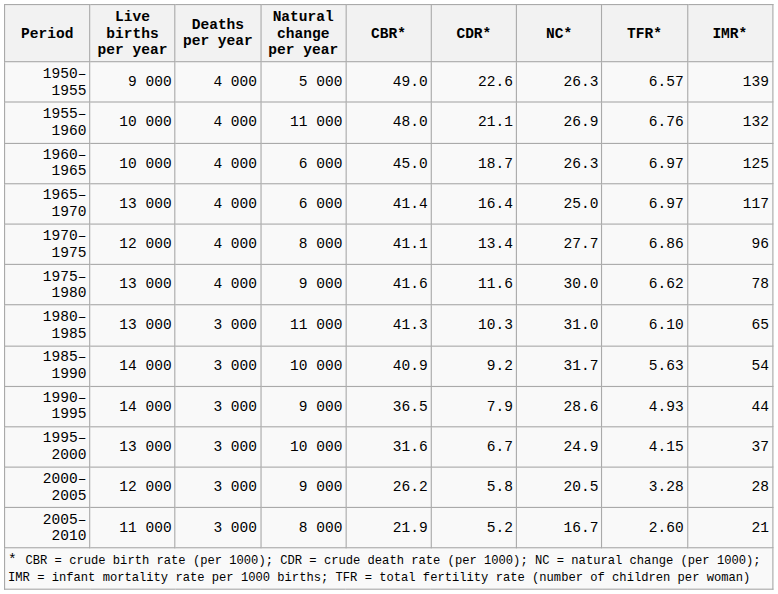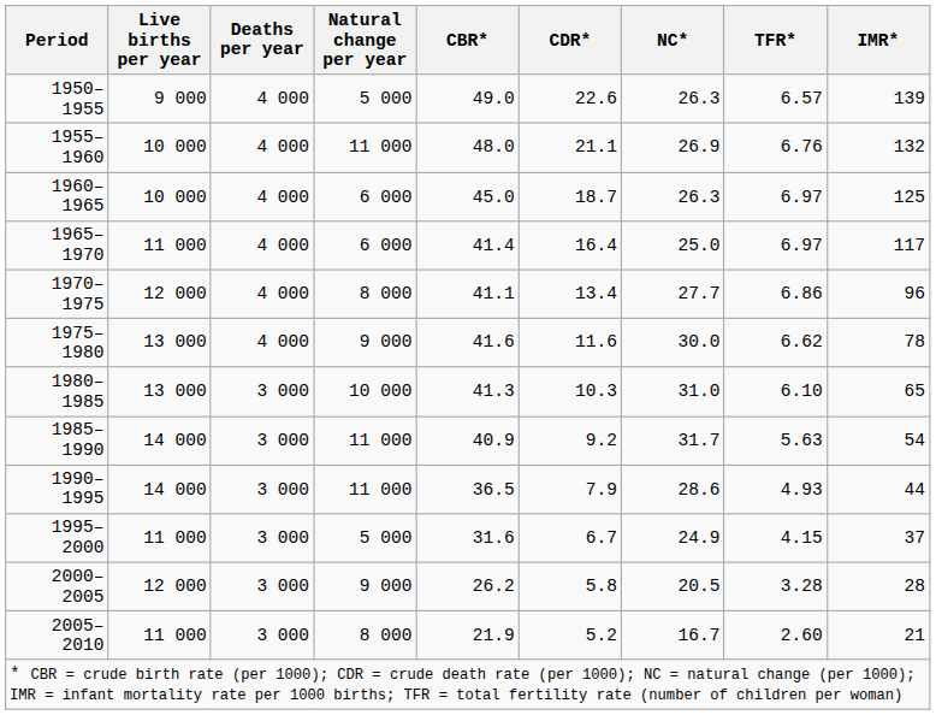1965–1970 | Live births per year: 13 000 -> 11 000
1980–1985 | Natural change per year: 11 000 -> 10 000
1985–1990 | Natural change per year: 10 000 -> 11 000
1990–1995 | Natural change per year: 9 000 -> 11 000
1995–2000 | Live births per year: 13 000 -> 11 000
1995–2000 | Natural change per year: 10 000 -> 5 000
